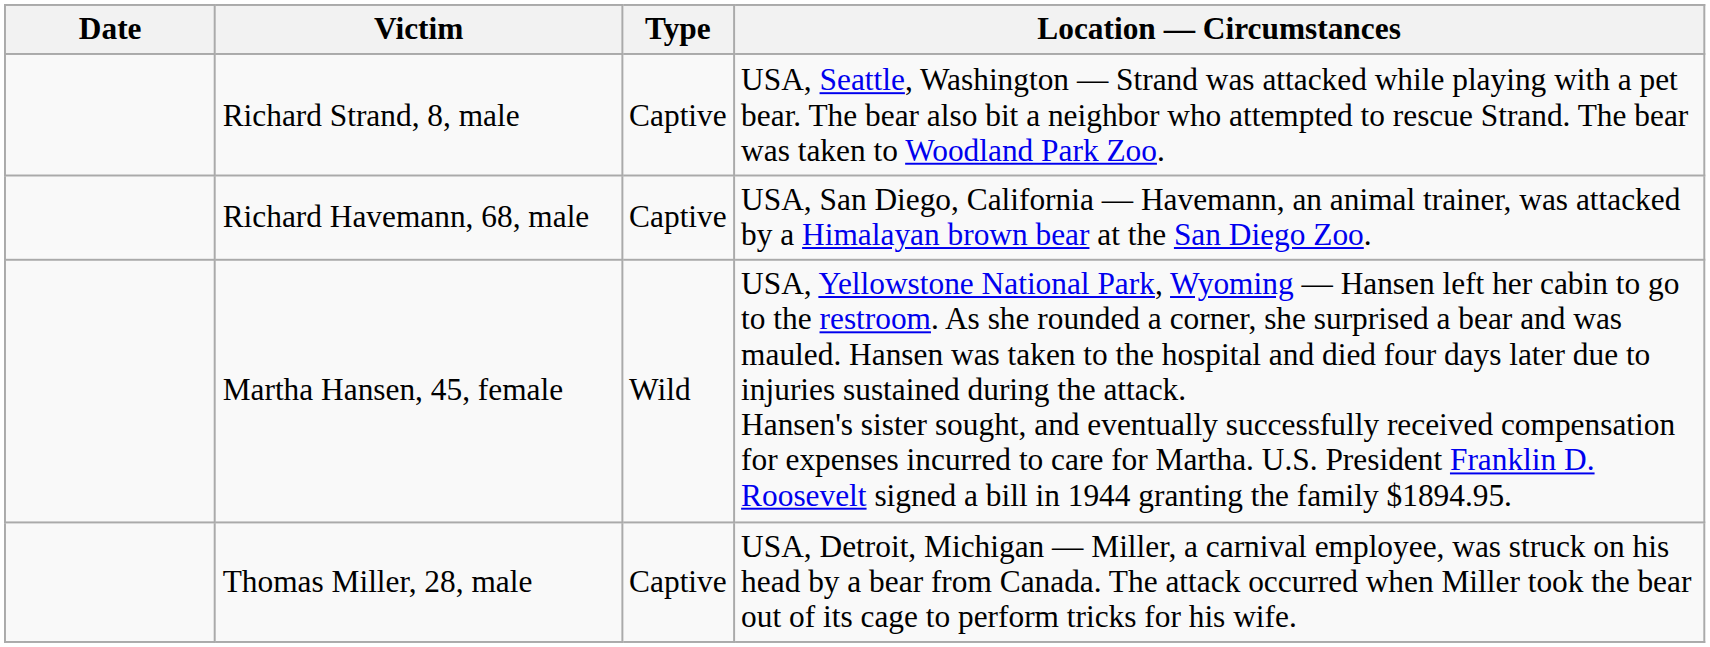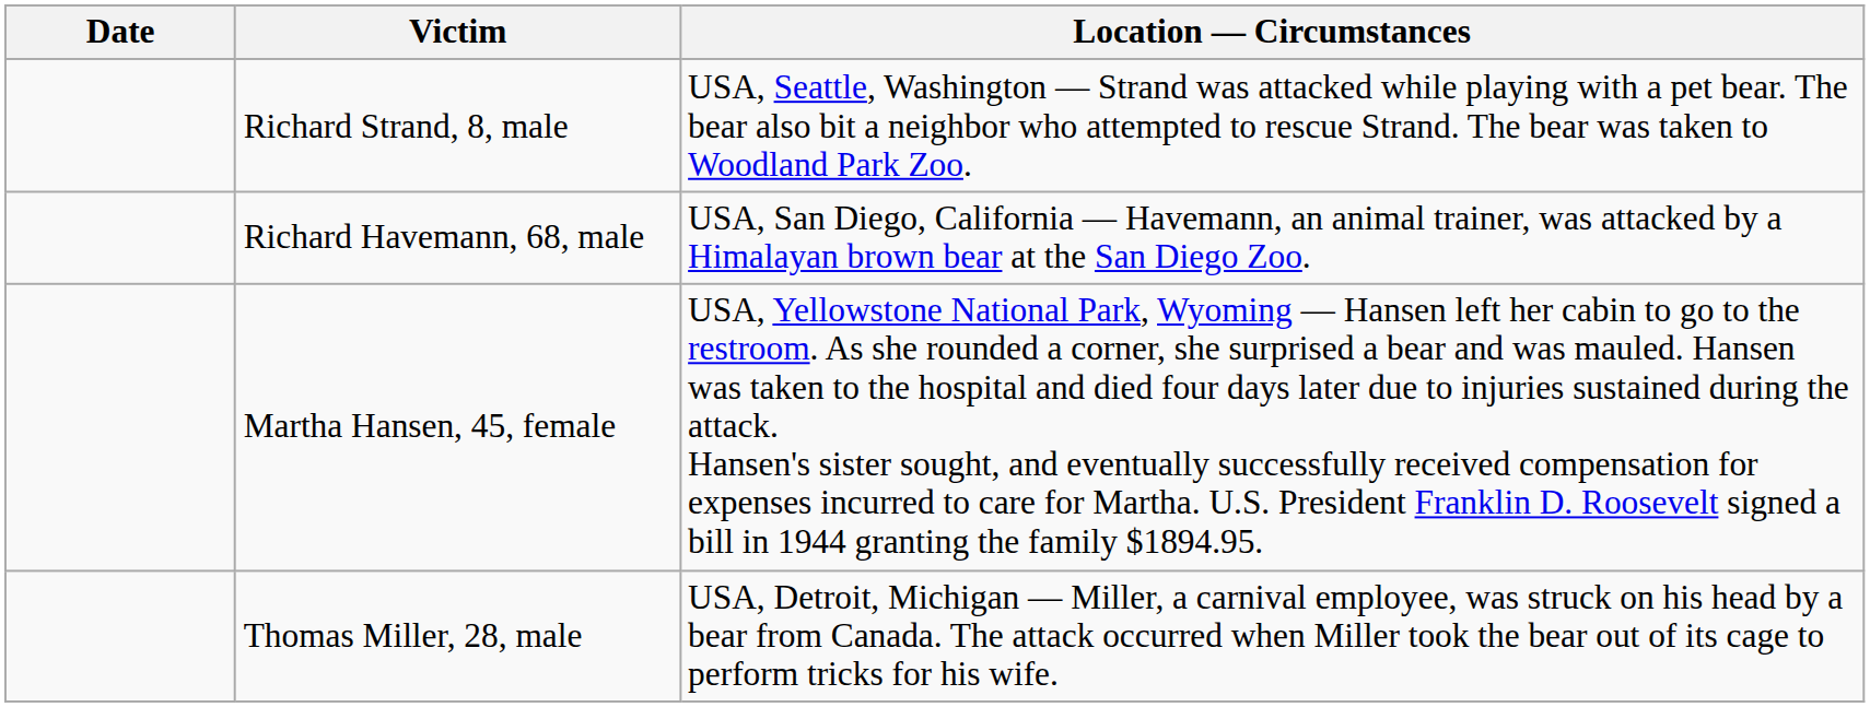- column: Type | Captive | Captive | Wild | Captive
